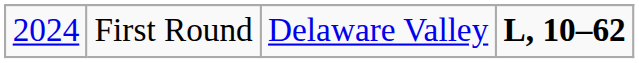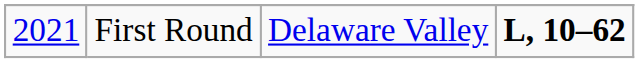First Round | column 1: 2024 -> 2021
